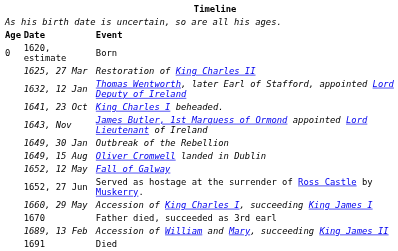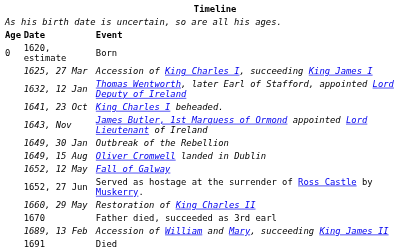1625, 27 Mar | column 3: Restoration of King Charles II -> Accession of King Charles I, succeeding King James I
1660, 29 May | column 3: Accession of King Charles I, succeeding King James I -> Restoration of King Charles II
